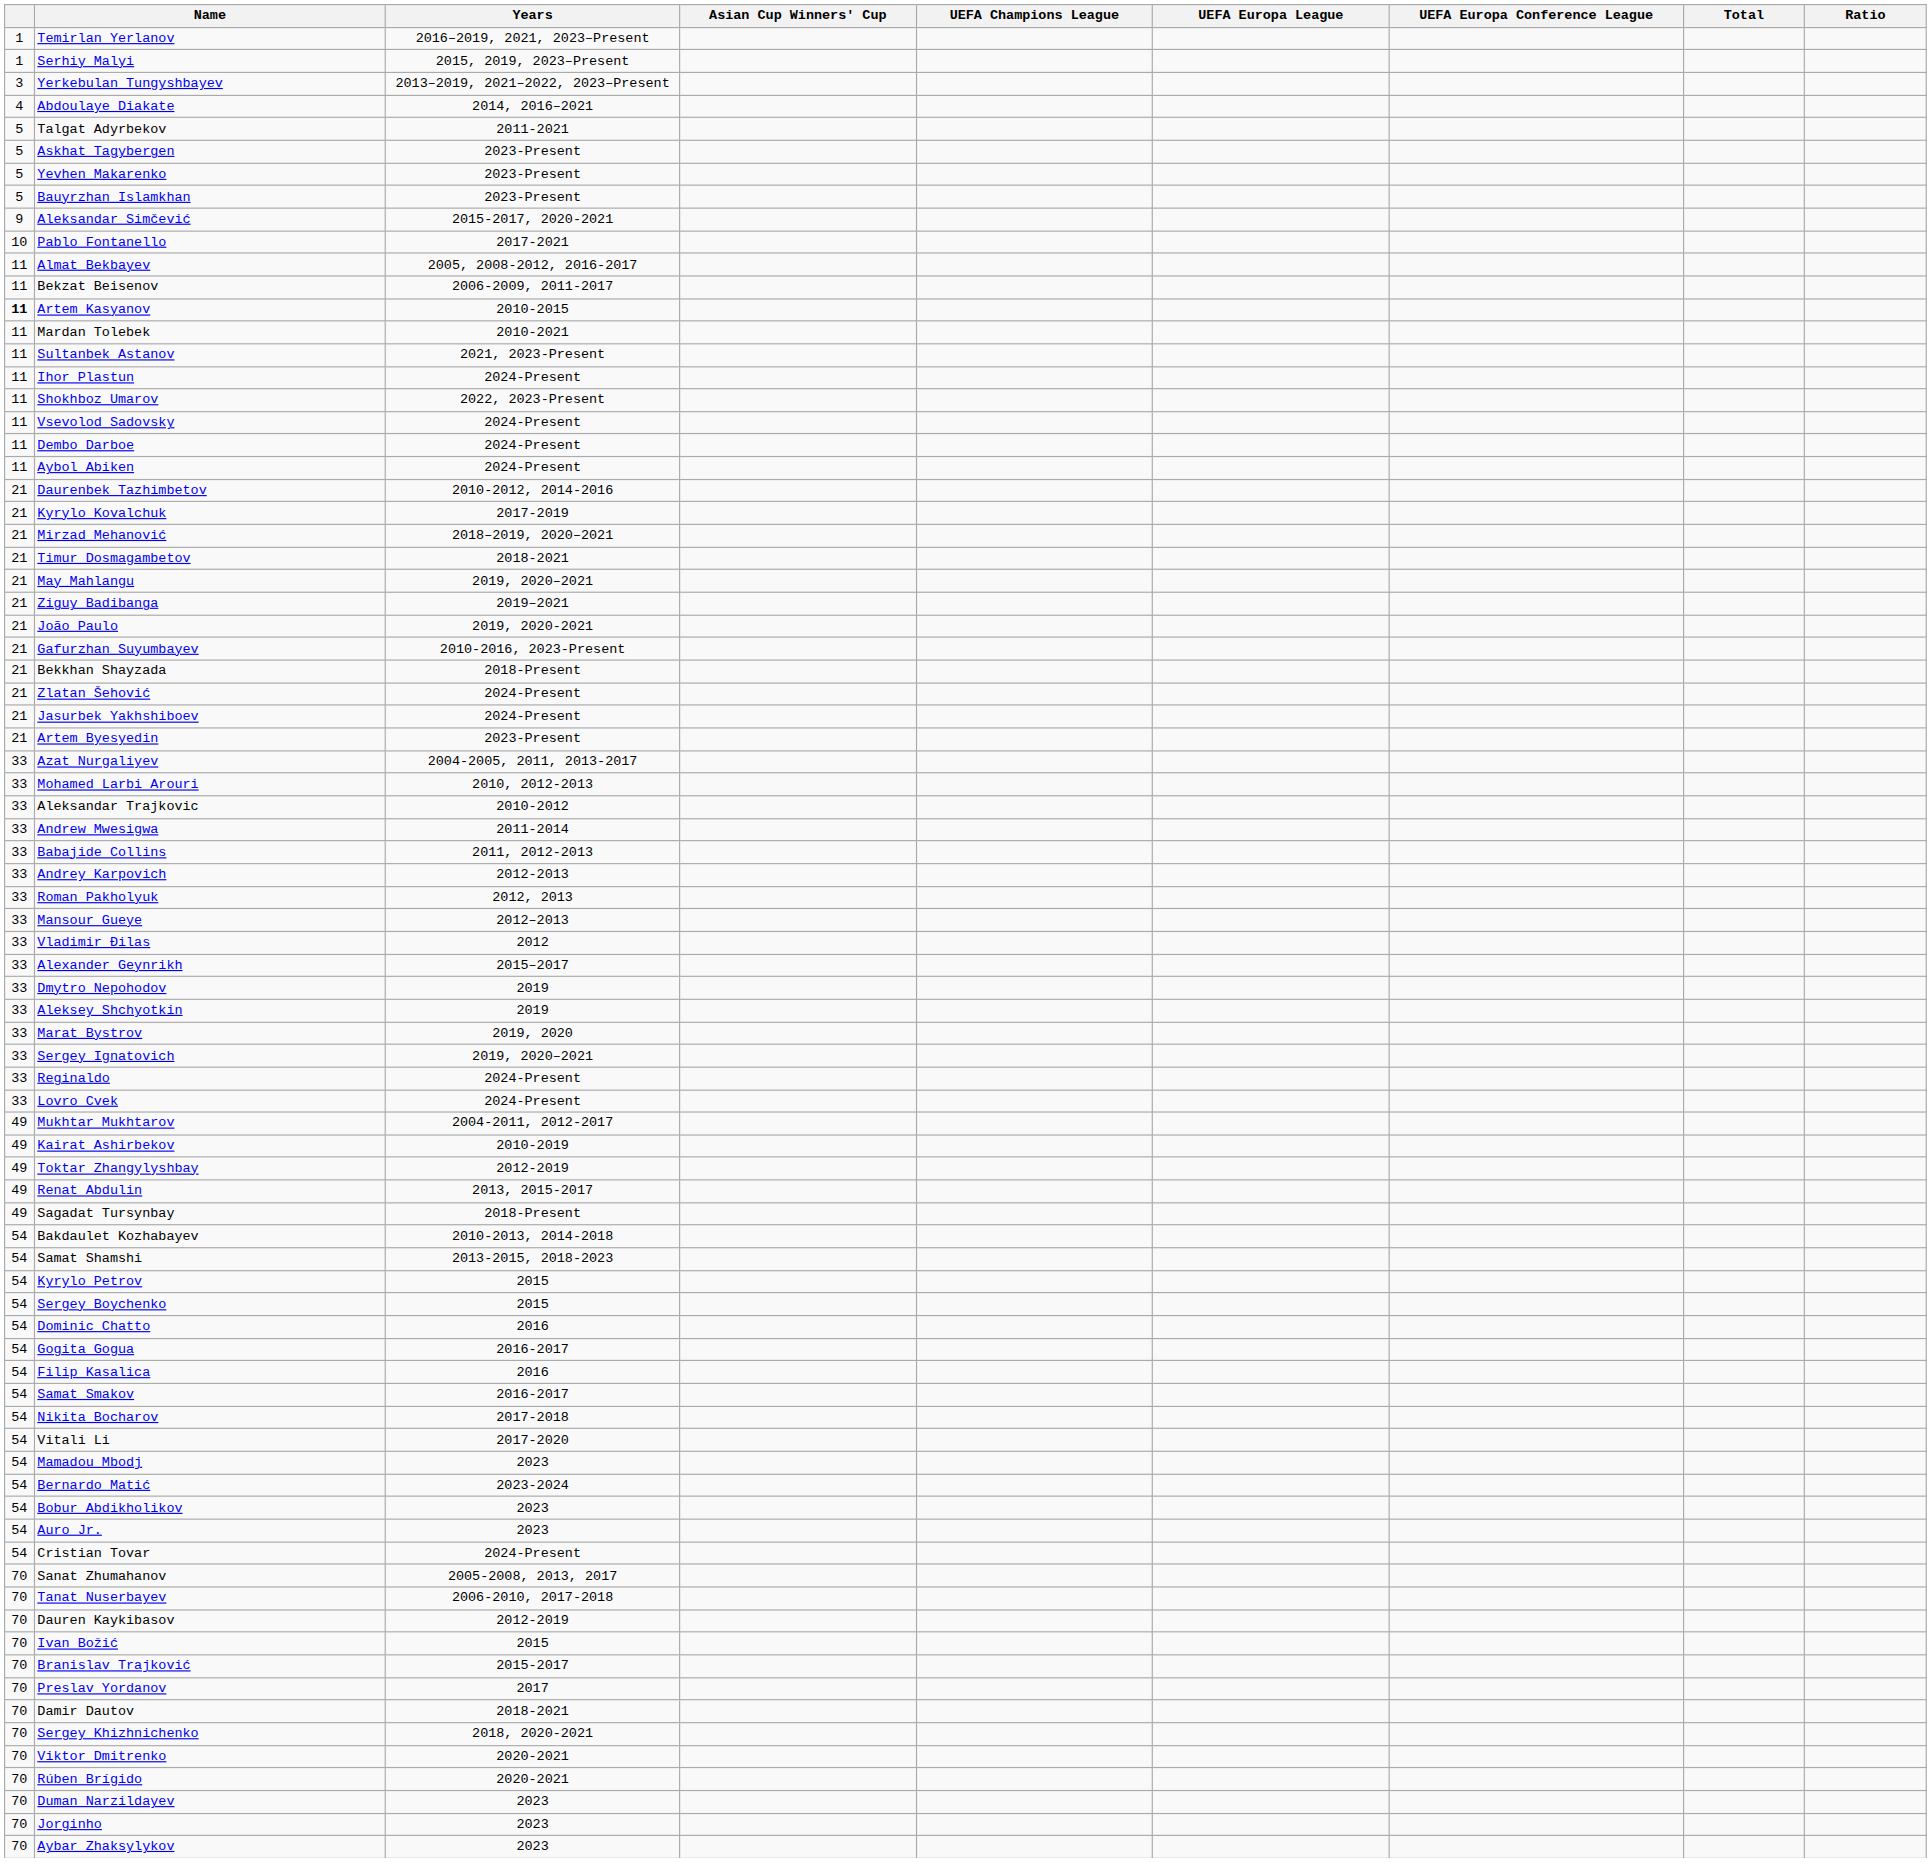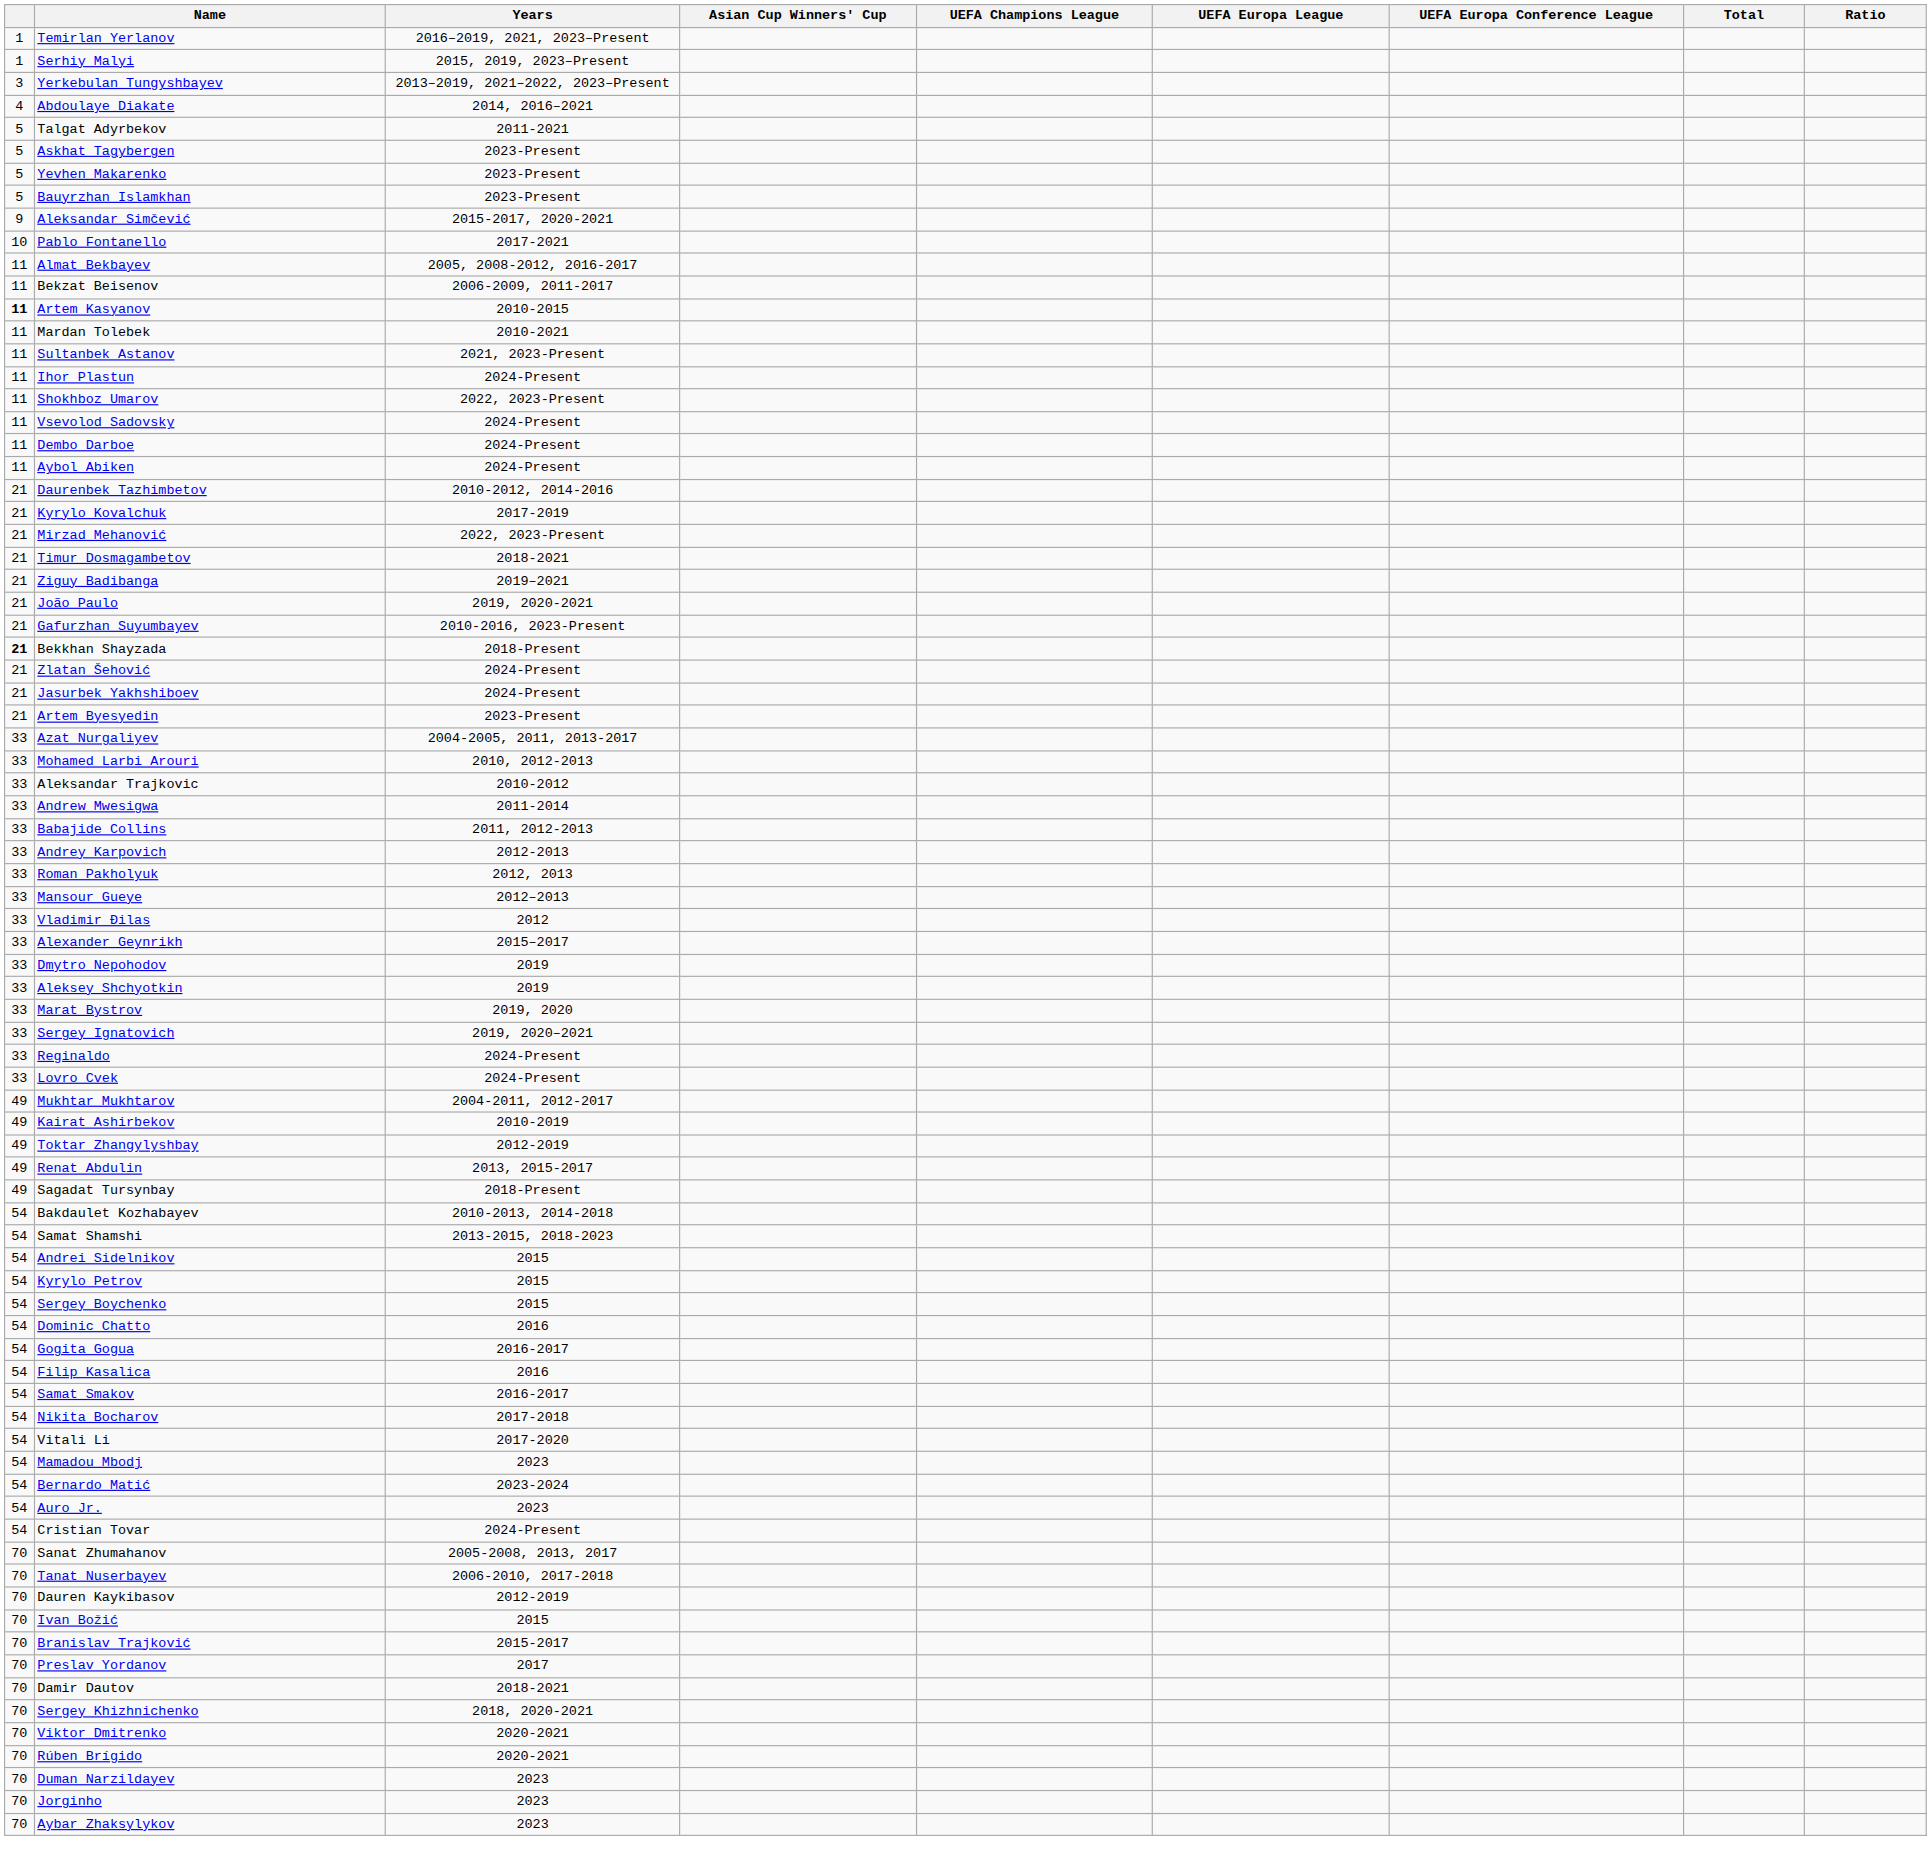Mirzad Mehanović | Years: 2018–2019, 2020–2021 -> 2022, 2023-Present
- row: 21 | May Mahlangu | 2019, 2020–2021
Bekkhan Shayzada | column 1: normal -> bold
+ row: 54 | Andrei Sidelnikov | 2015
- row: 54 | Bobur Abdikholikov | 2023
